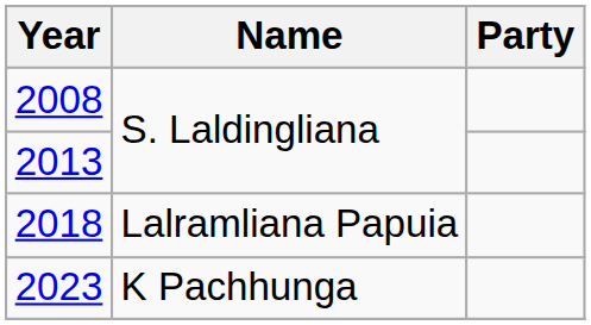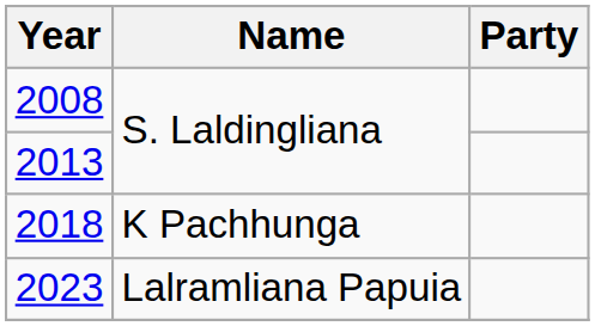2018 | Name: Lalramliana Papuia -> K Pachhunga
2023 | Name: K Pachhunga -> Lalramliana Papuia
